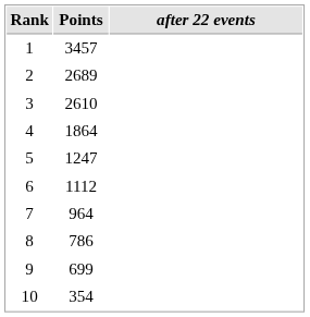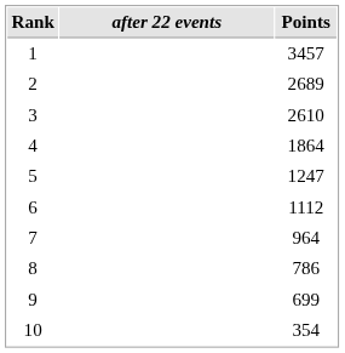columns swapped: after 22 events <-> Points
